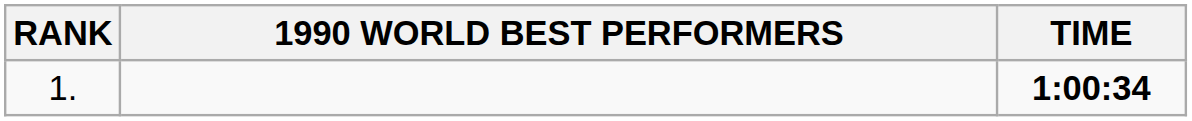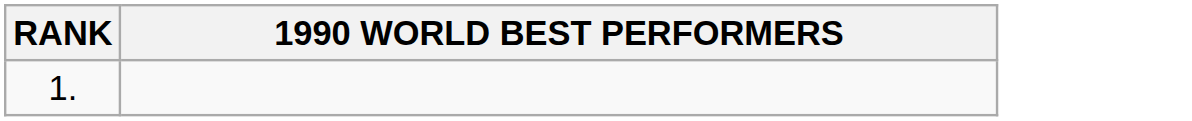- column: TIME | 1:00:34
